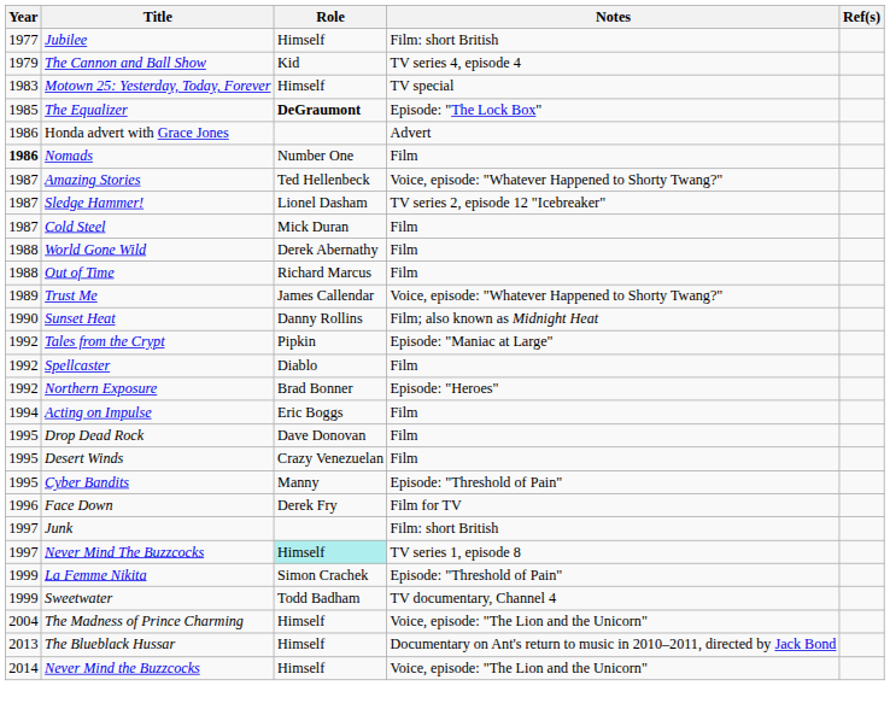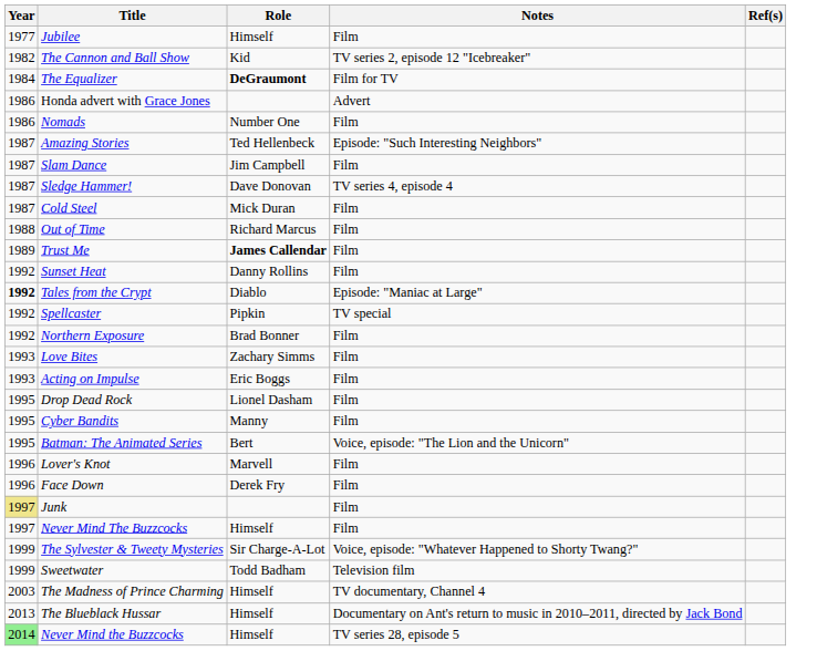Jubilee | Notes: Film: short British -> Film
The Cannon and Ball Show | Year: 1979 -> 1982
The Cannon and Ball Show | Notes: TV series 4, episode 4 -> TV series 2, episode 12 "Icebreaker"
- row: 1983 | Motown 25: Yesterday, Today, Forever | Himself | TV special
The Equalizer | Year: 1985 -> 1984
The Equalizer | Notes: Episode: "The Lock Box" -> Film for TV
Nomads | Year: bold -> normal
Amazing Stories | Notes: Voice, episode: "Whatever Happened to Shorty Twang?" -> Episode: "Such Interesting Neighbors"
+ row: 1987 | Slam Dance | Jim Campbell | Film
Sledge Hammer! | Role: Lionel Dasham -> Dave Donovan
Sledge Hammer! | Notes: TV series 2, episode 12 "Icebreaker" -> TV series 4, episode 4
- row: 1988 | World Gone Wild | Derek Abernathy | Film
Trust Me | Role: normal -> bold
Trust Me | Notes: Voice, episode: "Whatever Happened to Shorty Twang?" -> Film
Sunset Heat | Year: 1990 -> 1992
Sunset Heat | Notes: Film; also known as Midnight Heat -> Film
Tales from the Crypt | Year: normal -> bold
Tales from the Crypt | Role: Pipkin -> Diablo
Spellcaster | Role: Diablo -> Pipkin
Spellcaster | Notes: Film -> TV special
Northern Exposure | Notes: Episode: "Heroes" -> Film
+ row: 1993 | Love Bites | Zachary Simms | Film
Acting on Impulse | Year: 1994 -> 1993
Drop Dead Rock | Role: Dave Donovan -> Lionel Dasham
- row: 1995 | Desert Winds | Crazy Venezuelan | Film
Cyber Bandits | Notes: Episode: "Threshold of Pain" -> Film
+ row: 1995 | Batman: The Animated Series | Bert | Voice, episode: "The Lion and the Unicorn"
+ row: 1996 | Lover's Knot | Marvell | Film
Face Down | Notes: Film for TV -> Film
Junk | Year: no background -> khaki background
Junk | Notes: Film: short British -> Film
Never Mind The Buzzcocks | Role: paleturquoise background -> no background
Never Mind The Buzzcocks | Notes: TV series 1, episode 8 -> Film
- row: 1999 | La Femme Nikita | Simon Crachek | Episode: "Threshold of Pain"
+ row: 1999 | The Sylvester & Tweety Mysteries | Sir Charge-A-Lot | Voice, episode: "Whatever Happened to Shorty Twang?"
Sweetwater | Notes: TV documentary, Channel 4 -> Television film
The Madness of Prince Charming | Year: 2004 -> 2003
The Madness of Prince Charming | Notes: Voice, episode: "The Lion and the Unicorn" -> TV documentary, Channel 4
Never Mind the Buzzcocks | Year: no background -> lightgreen background
Never Mind the Buzzcocks | Notes: Voice, episode: "The Lion and the Unicorn" -> TV series 28, episode 5
